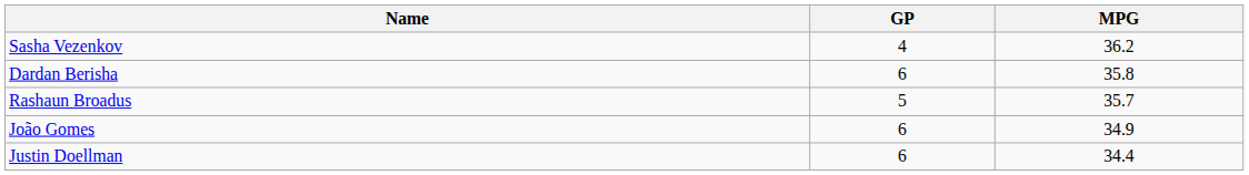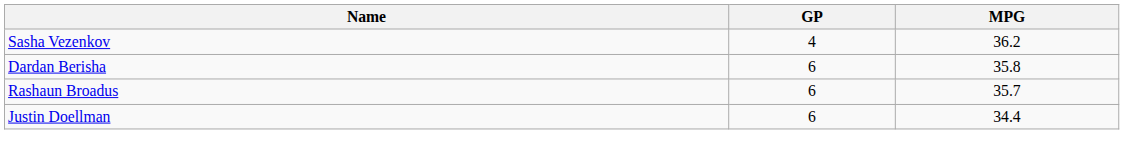Rashaun Broadus | GP: 5 -> 6
- row: João Gomes | 6 | 34.9
